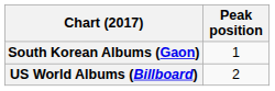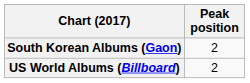South Korean Albums (Gaon) | Peak position: 1 -> 2
